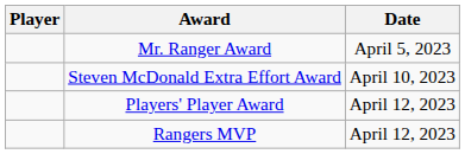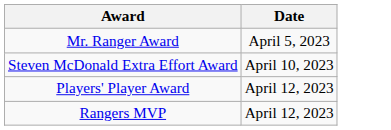- column: Player
